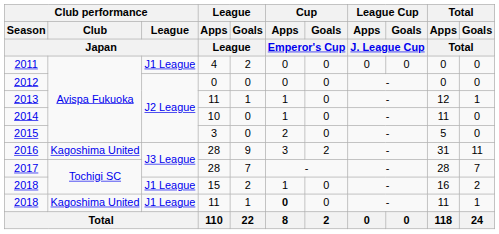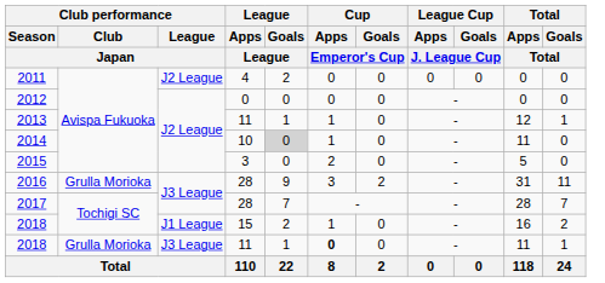2011 | Club performance / League / Japan: J1 League -> J2 League
2014 | League / Goals / League: no background -> lightgrey background
2016 | Club performance / Club / Japan: Kagoshima United -> Grulla Morioka
2018 / 11 | Club performance / Club / Japan: Kagoshima United -> Grulla Morioka
2018 / 11 | Club performance / League / Japan: J1 League -> J3 League
